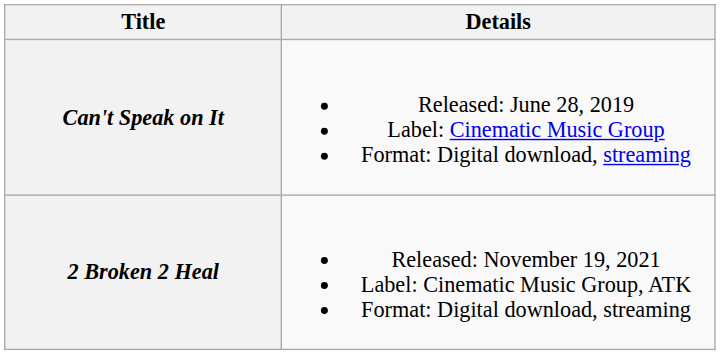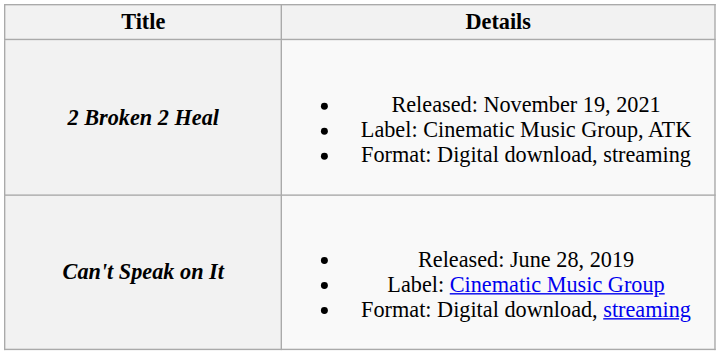rows swapped: Can't Speak on It <-> 2 Broken 2 Heal
